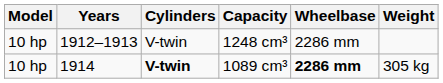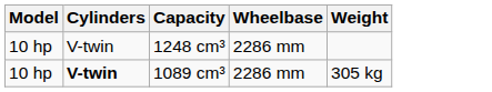- column: Years | 1912–1913 | 1914
1089 cm³ | Wheelbase: bold -> normal
